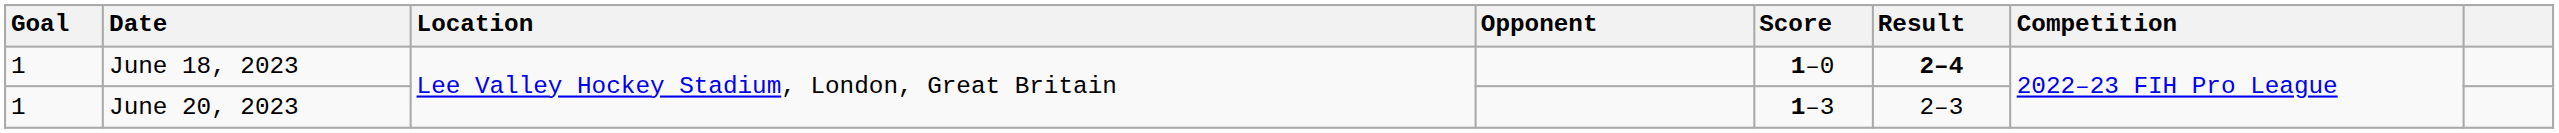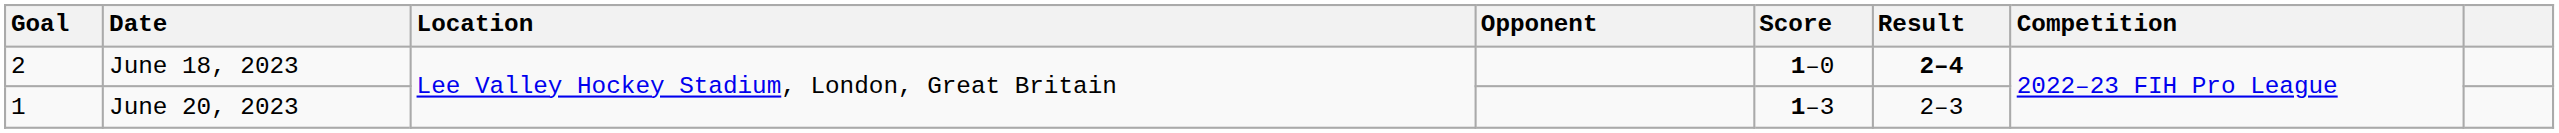June 18, 2023 | Goal: 1 -> 2
